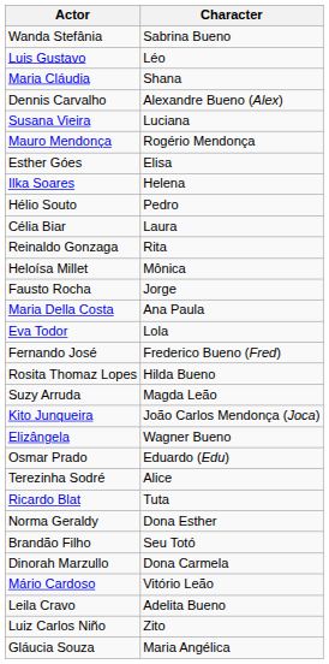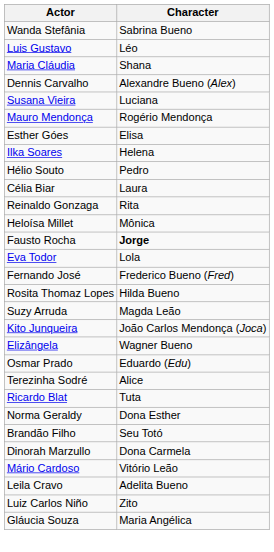Fausto Rocha | Character: normal -> bold
- row: Maria Della Costa | Ana Paula
